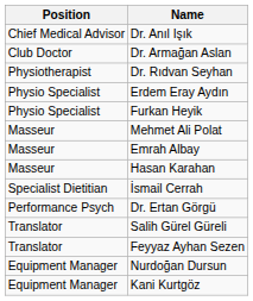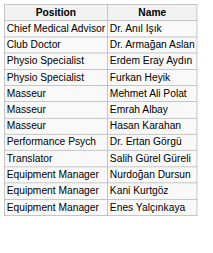- row: Physiotherapist | Dr. Rıdvan Seyhan
- row: Specialist Dietitian | İsmail Cerrah
- row: Translator | Feyyaz Ayhan Sezen
+ row: Equipment Manager | Enes Yalçınkaya
